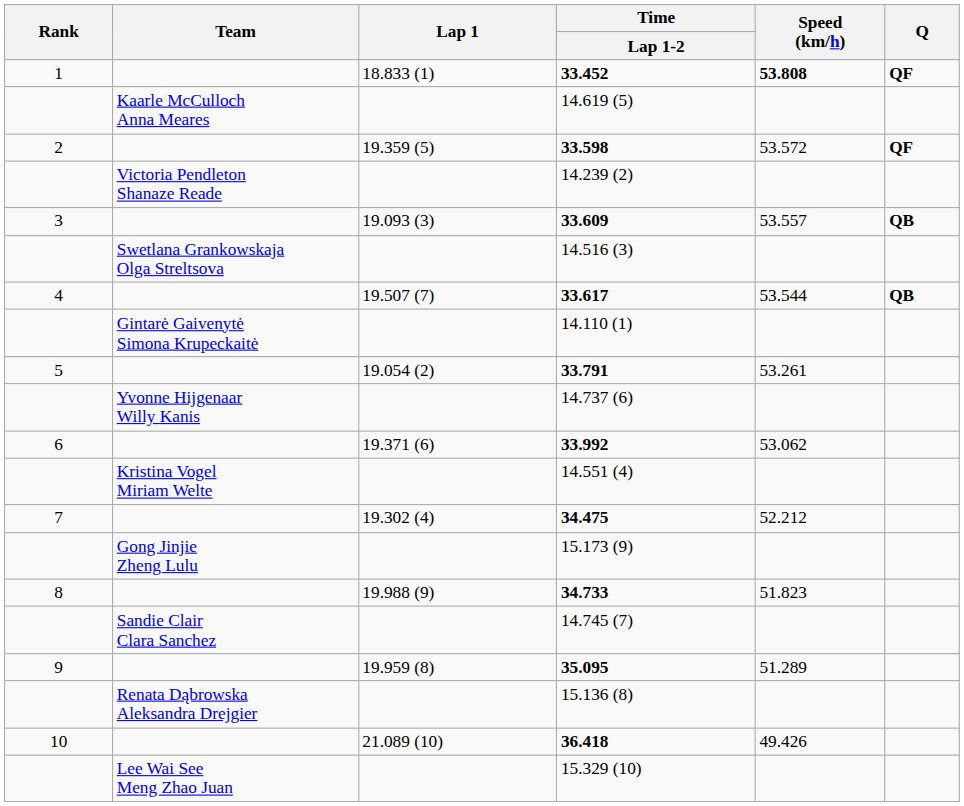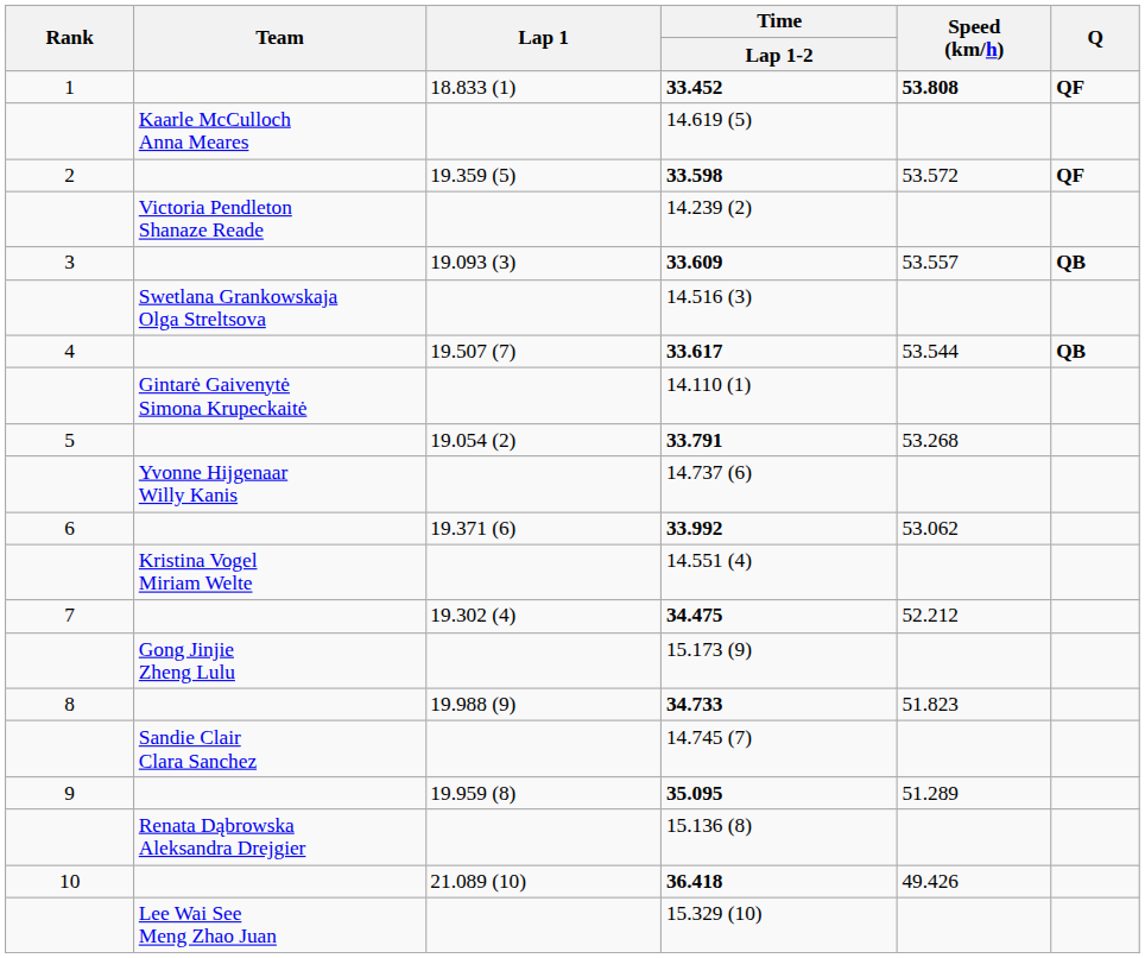33.791 | Speed (km/h): 53.261 -> 53.268
